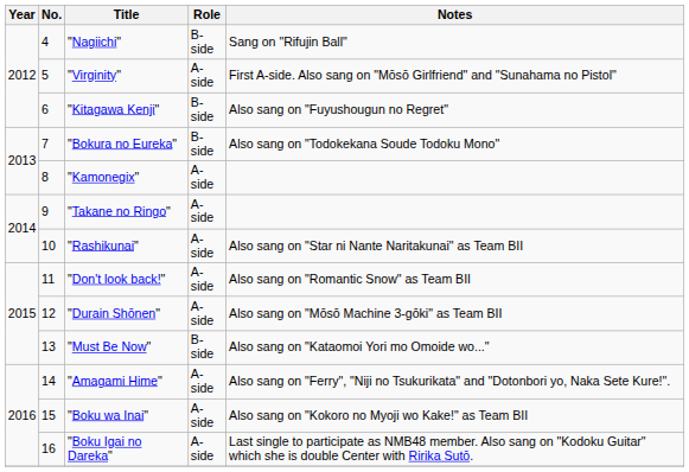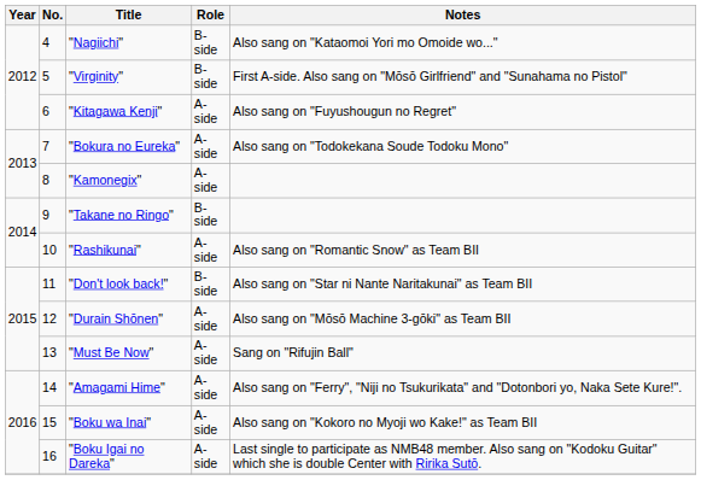"Nagiichi" | Notes: Sang on "Rifujin Ball" -> Also sang on "Kataomoi Yori mo Omoide wo..."
"Virginity" | Role: A-side -> B-side
"Kitagawa Kenji" | Role: B-side -> A-side
"Bokura no Eureka" | Role: B-side -> A-side
"Takane no Ringo" | Role: A-side -> B-side
"Rashikunai" | Notes: Also sang on "Star ni Nante Naritakunai" as Team BII -> Also sang on "Romantic Snow" as Team BII
"Don't look back!" | Role: A-side -> B-side
"Don't look back!" | Notes: Also sang on "Romantic Snow" as Team BII -> Also sang on "Star ni Nante Naritakunai" as Team BII
"Must Be Now" | Role: B-side -> A-side
"Must Be Now" | Notes: Also sang on "Kataomoi Yori mo Omoide wo..." -> Sang on "Rifujin Ball"
